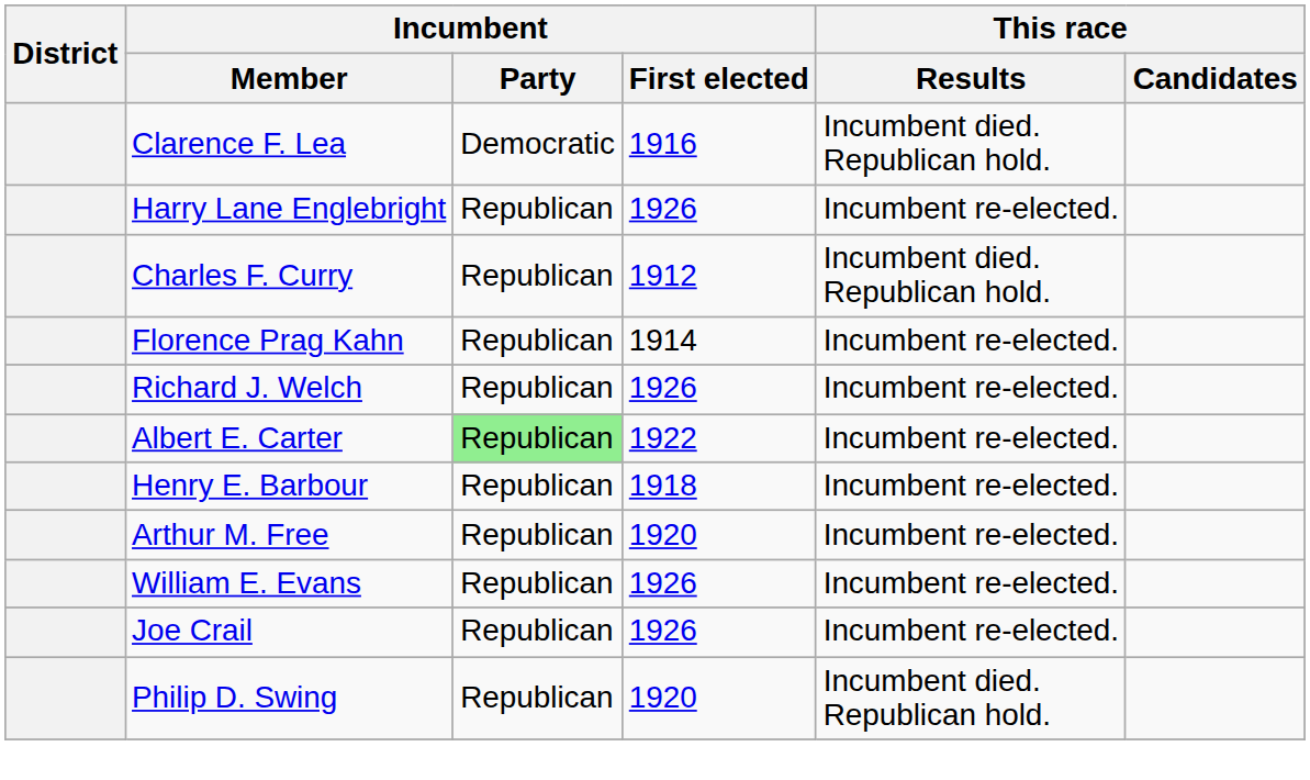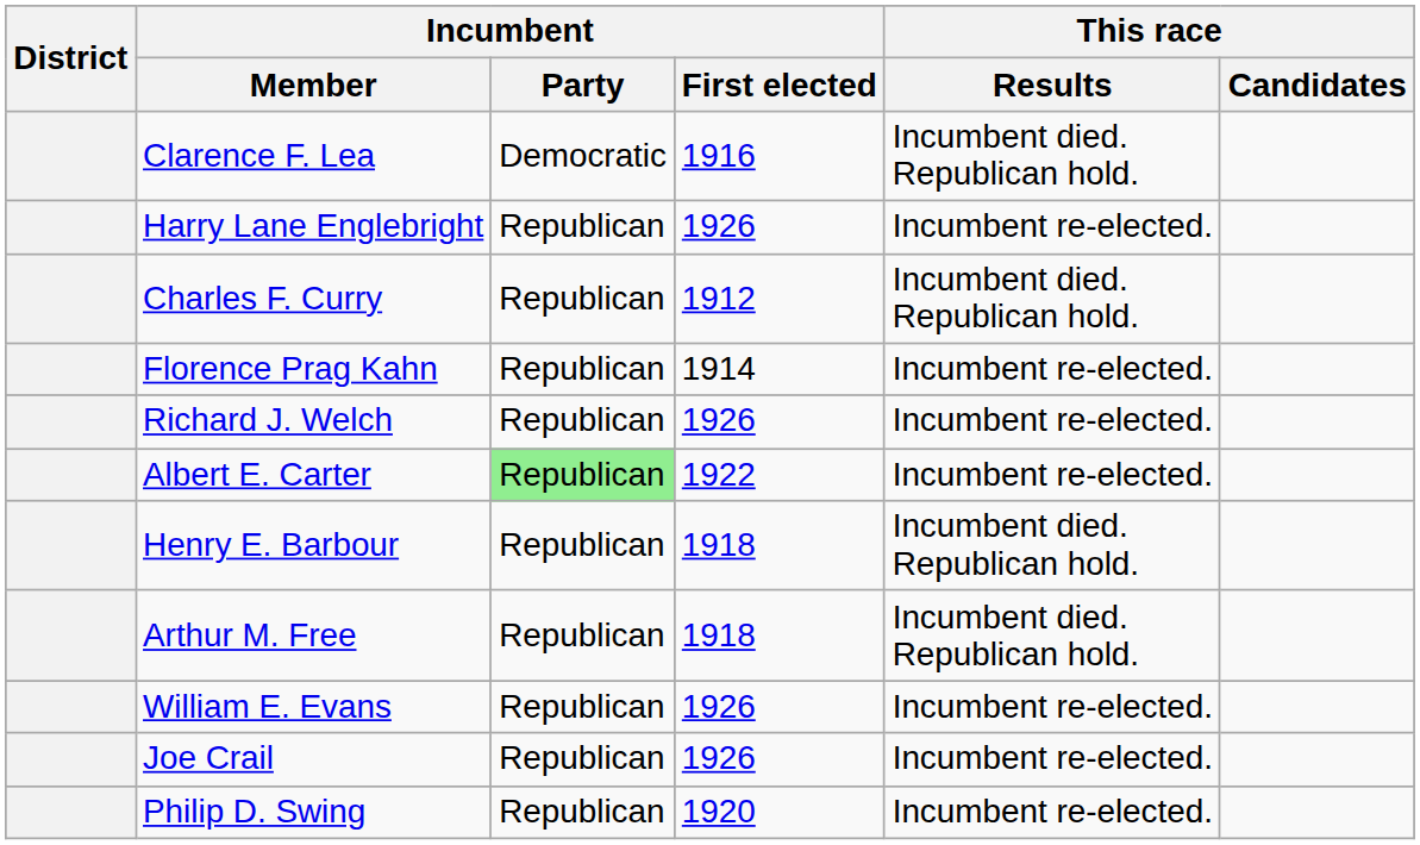Henry E. Barbour | This race / Results: Incumbent re-elected. -> Incumbent died. Republican hold.
Arthur M. Free | Incumbent / First elected: 1920 -> 1918
Arthur M. Free | This race / Results: Incumbent re-elected. -> Incumbent died. Republican hold.
Philip D. Swing | This race / Results: Incumbent died. Republican hold. -> Incumbent re-elected.
